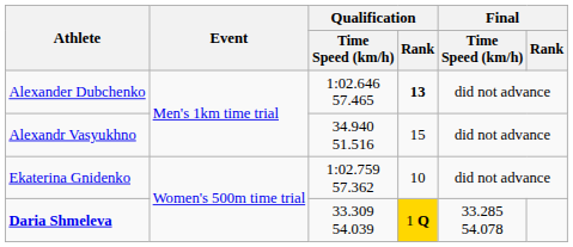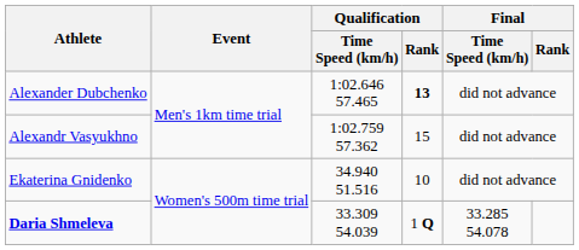Alexandr Vasyukhno | Qualification / Time Speed (km/h): 34.940 51.516 -> 1:02.759 57.362
Ekaterina Gnidenko | Qualification / Time Speed (km/h): 1:02.759 57.362 -> 34.940 51.516
Daria Shmeleva | Qualification / Rank: gold background -> no background
